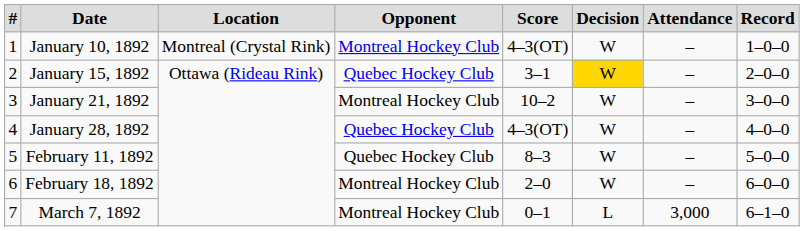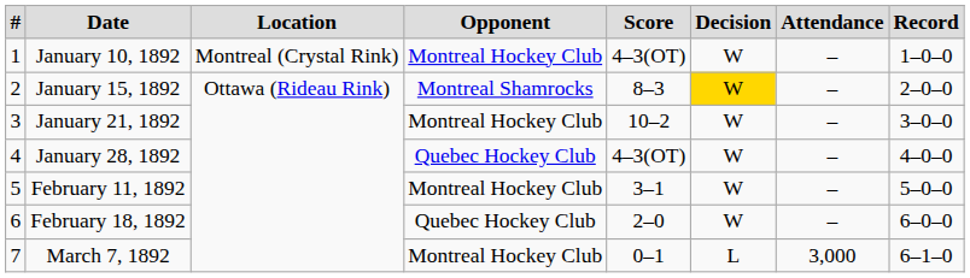January 15, 1892 | Opponent: Quebec Hockey Club -> Montreal Shamrocks
January 15, 1892 | Score: 3–1 -> 8–3
February 11, 1892 | Opponent: Quebec Hockey Club -> Montreal Hockey Club
February 11, 1892 | Score: 8–3 -> 3–1
February 18, 1892 | Opponent: Montreal Hockey Club -> Quebec Hockey Club
